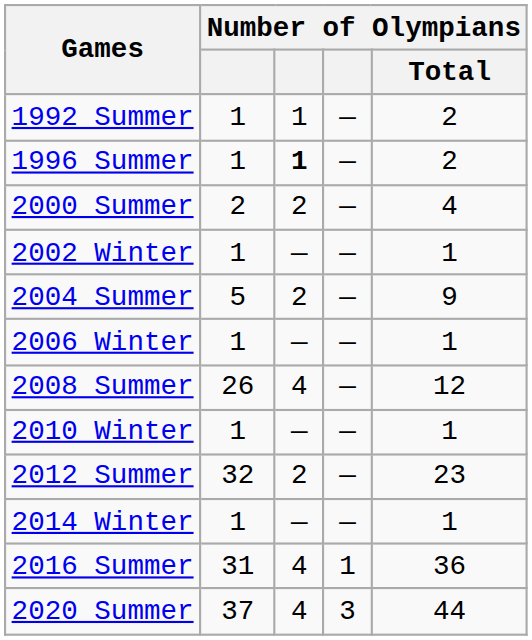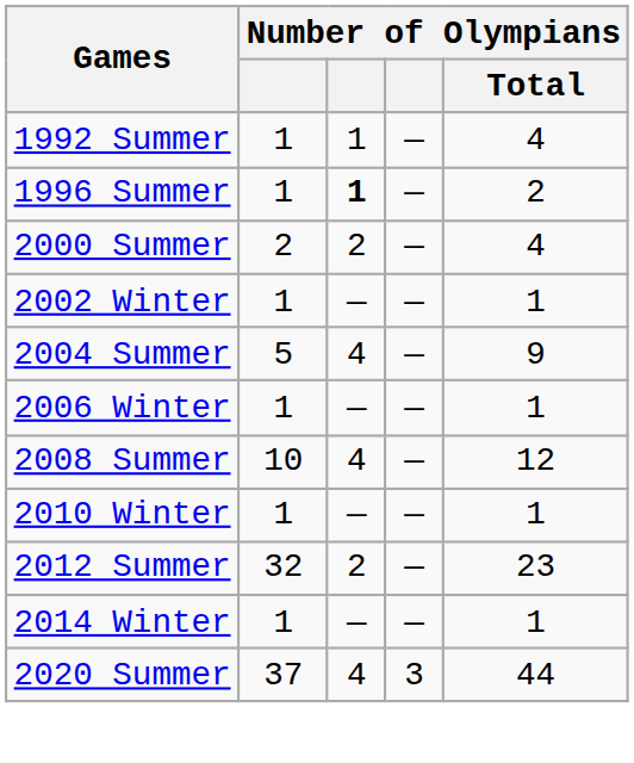1992 Summer | Number of Olympians / Total: 2 -> 4
2004 Summer | column 3: 2 -> 4
2008 Summer | column 2: 26 -> 10
- row: 2016 Summer | 31 | 4 | 1 | 36
